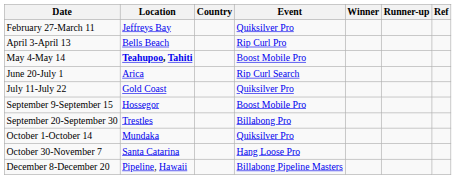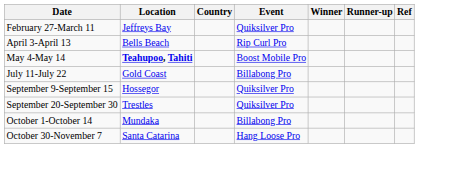- row: June 20-July 1 | Arica | Rip Curl Search
July 11-July 22 | Event: Quiksilver Pro -> Billabong Pro
September 9-September 15 | Event: Boost Mobile Pro -> Quiksilver Pro
September 20-September 30 | Event: Billabong Pro -> Quiksilver Pro
October 1-October 14 | Event: Quiksilver Pro -> Billabong Pro
- row: December 8-December 20 | Pipeline, Hawaii | Billabong Pipeline Masters
